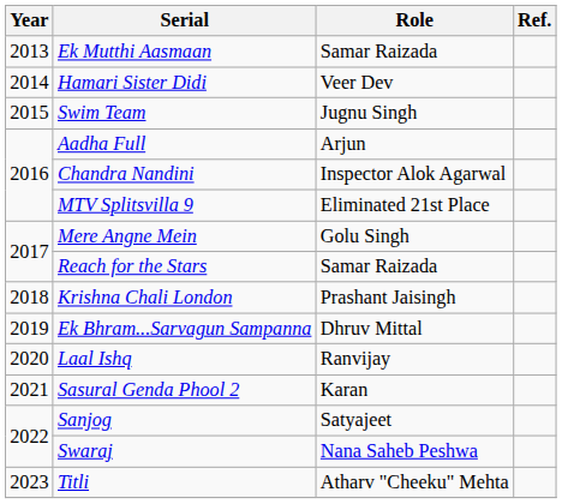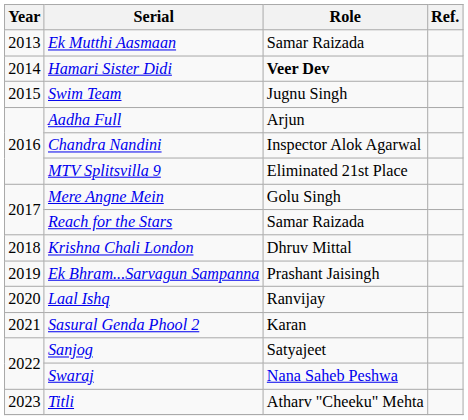Hamari Sister Didi | Role: normal -> bold
Krishna Chali London | Role: Prashant Jaisingh -> Dhruv Mittal
Ek Bhram...Sarvagun Sampanna | Role: Dhruv Mittal -> Prashant Jaisingh
